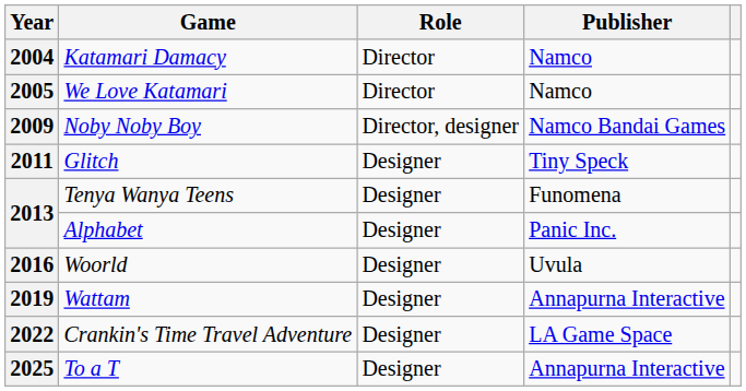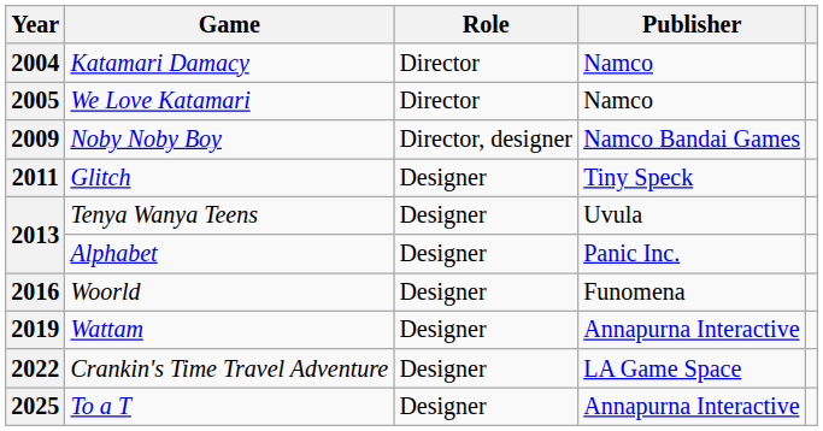2013 / Tenya Wanya Teens | Publisher: Funomena -> Uvula
2016 | Publisher: Uvula -> Funomena
